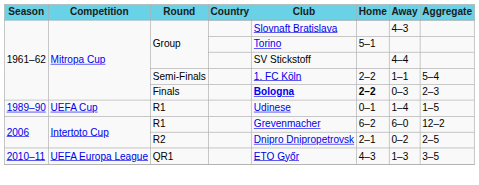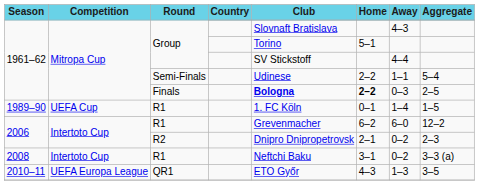Semi-Finals | Club: 1. FC Köln -> Udinese
Finals | Aggregate: 2–3 -> 2–5
1989–90 / R1 | Club: Udinese -> 1. FC Köln
R2 | Aggregate: 2–5 -> 2–3
+ row: 2008 | Intertoto Cup | R1 | Neftchi Baku | 3–1 | 0–2 | 3–3 (a)
